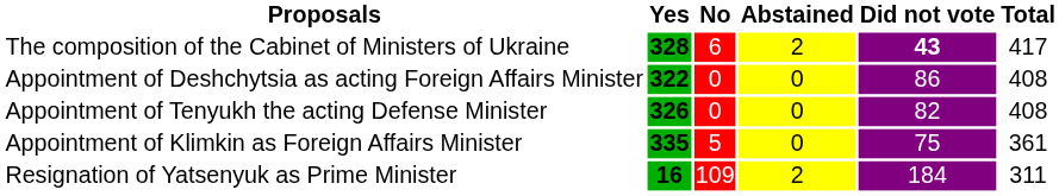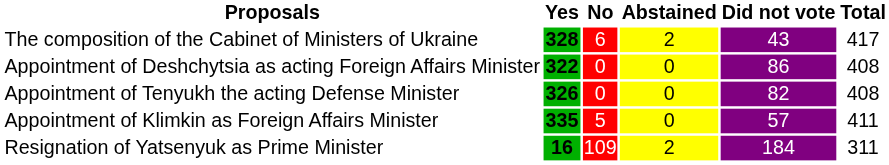The composition of the Cabinet of Ministers of Ukraine | Did not vote: bold -> normal
Appointment of Klimkin as Foreign Affairs Minister | Did not vote: 75 -> 57
Appointment of Klimkin as Foreign Affairs Minister | Total: 361 -> 411
